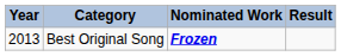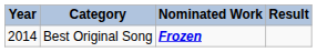Best Original Song | Year: 2013 -> 2014
